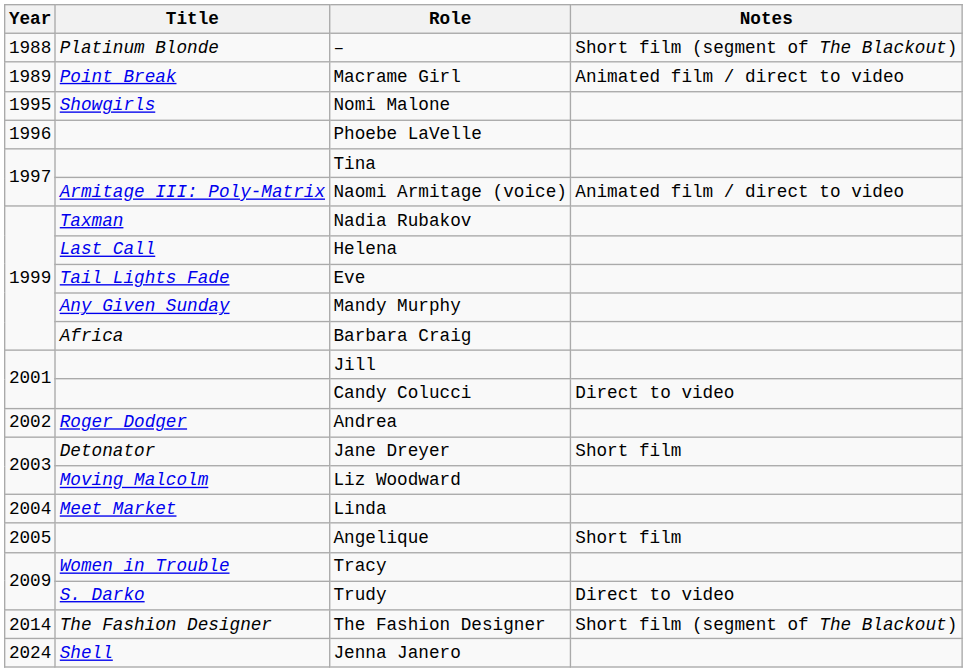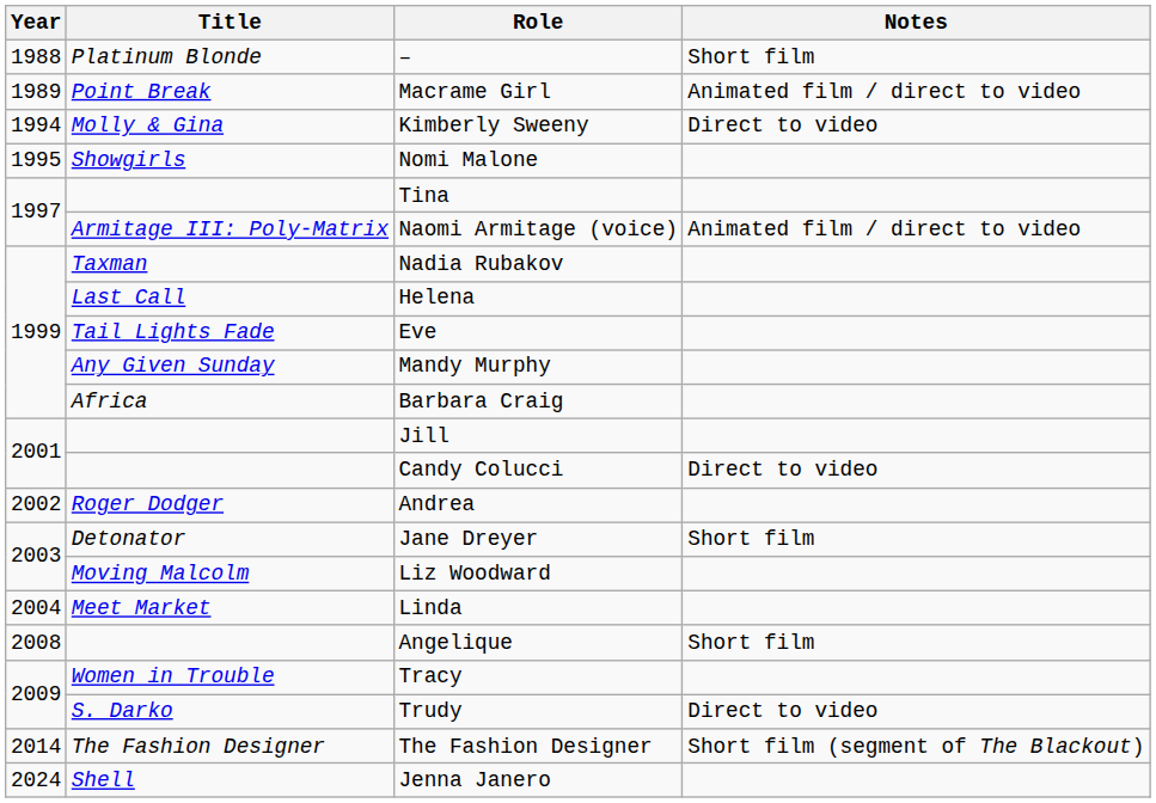– | Notes: Short film (segment of The Blackout) -> Short film
+ row: 1994 | Molly & Gina | Kimberly Sweeny | Direct to video
- row: 1996 | Phoebe LaVelle
Angelique | Year: 2005 -> 2008
